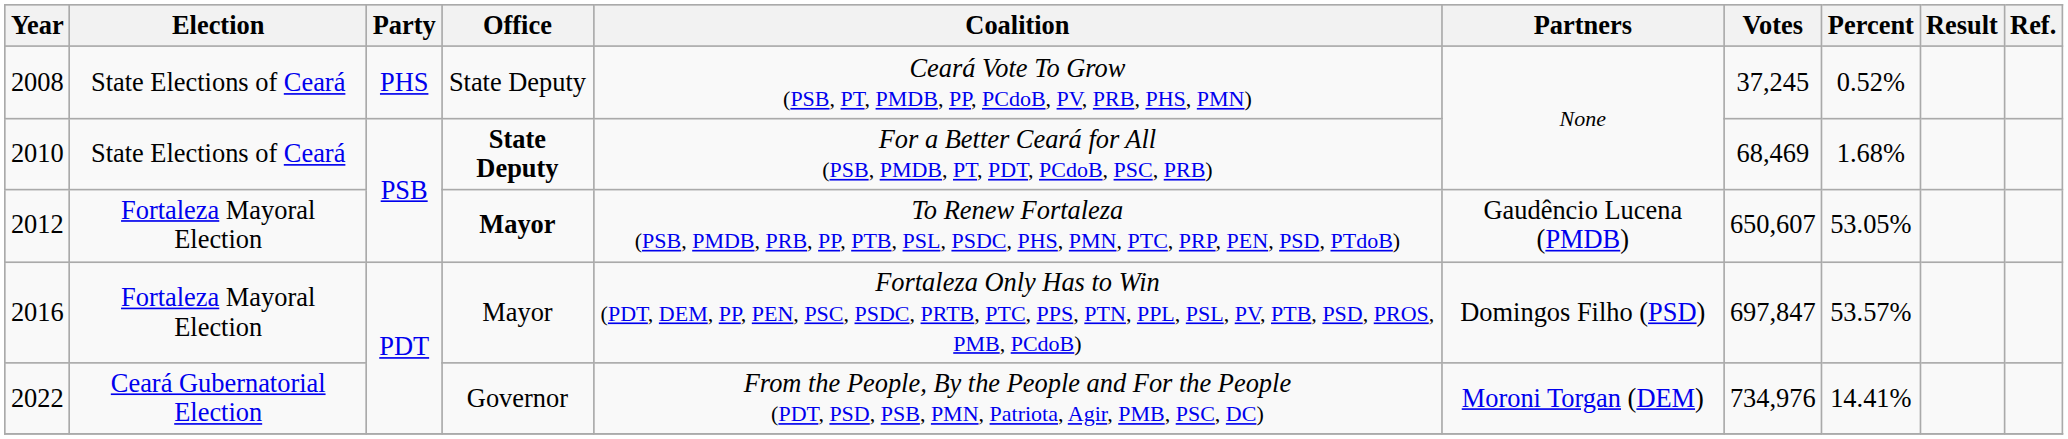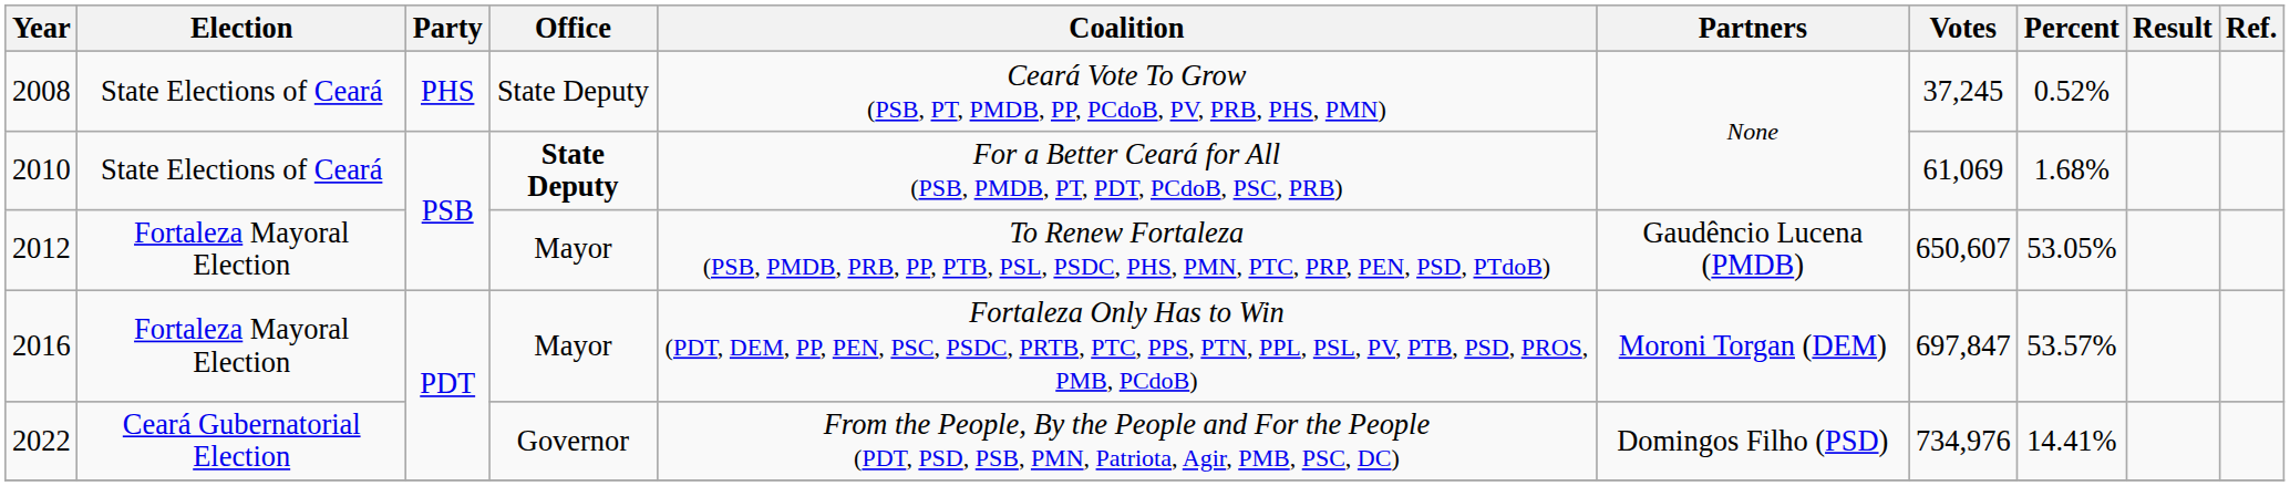2010 | Votes: 68,469 -> 61,069
2012 | Office: bold -> normal
2016 | Partners: Domingos Filho (PSD) -> Moroni Torgan (DEM)
2022 | Partners: Moroni Torgan (DEM) -> Domingos Filho (PSD)
